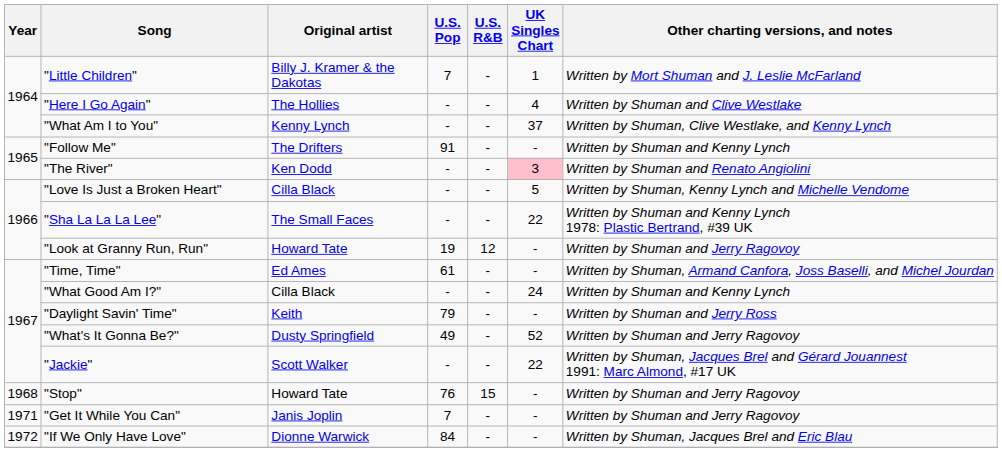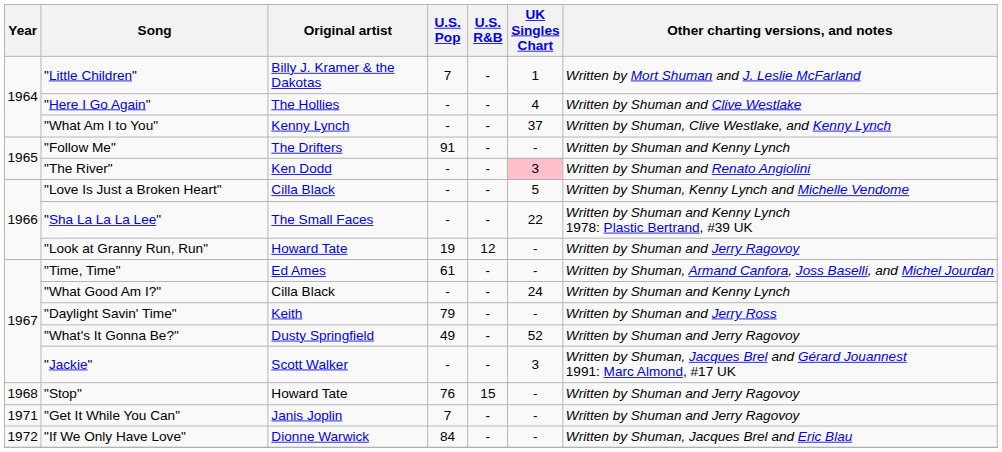"Jackie" | UK Singles Chart: 22 -> 3
